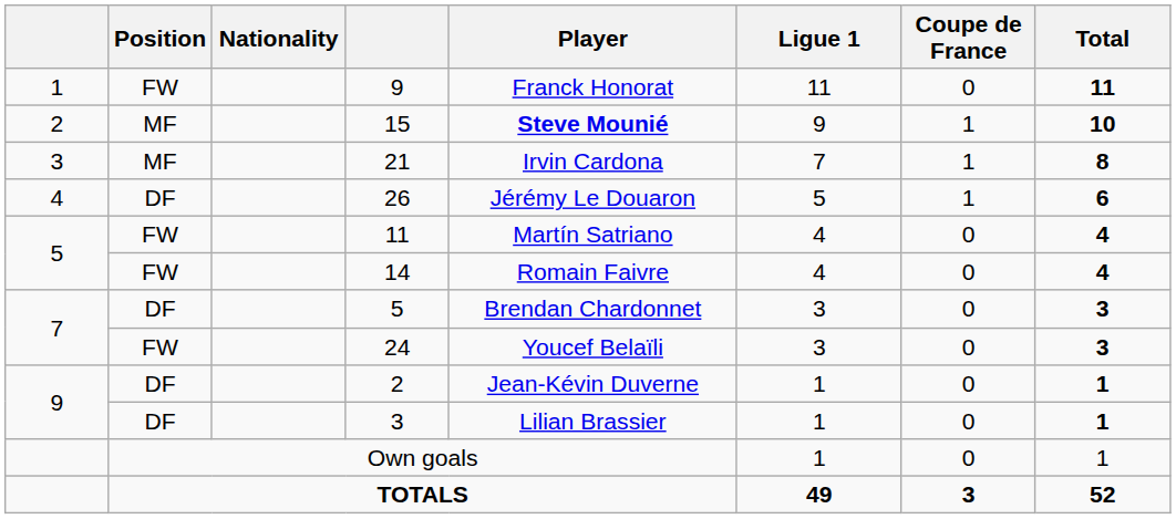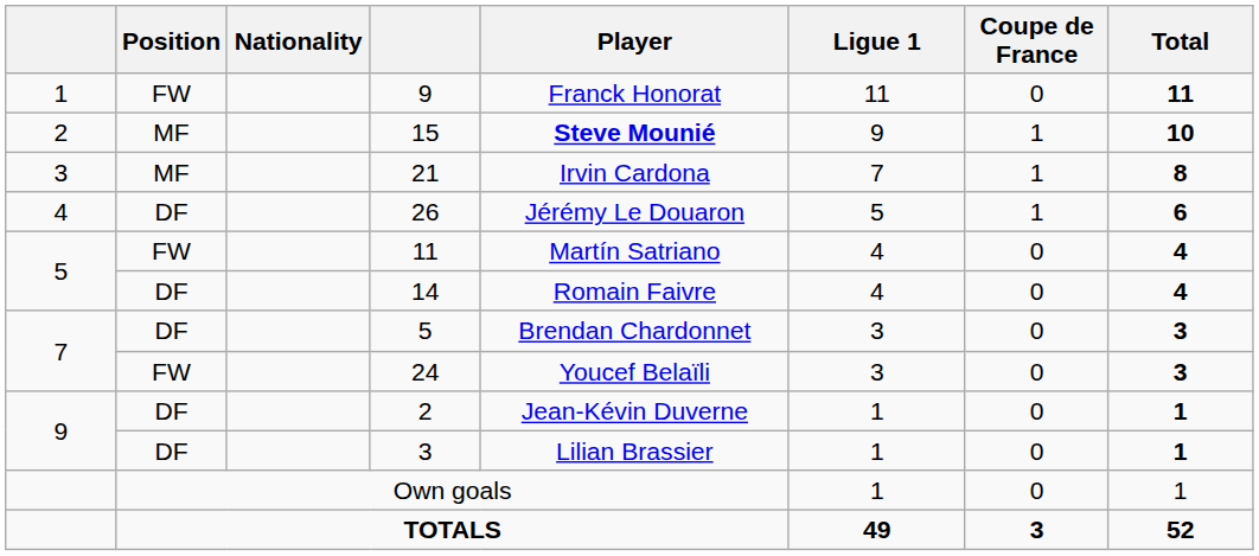14 | Position: FW -> DF
